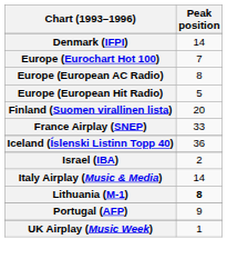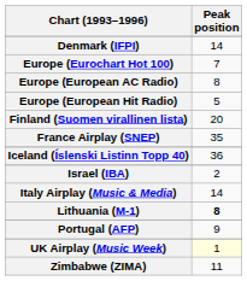France Airplay (SNEP) | Peak position: 33 -> 35
UK Airplay (Music Week) | Peak position: no background -> lightyellow background
+ row: Zimbabwe (ZIMA) | 11
